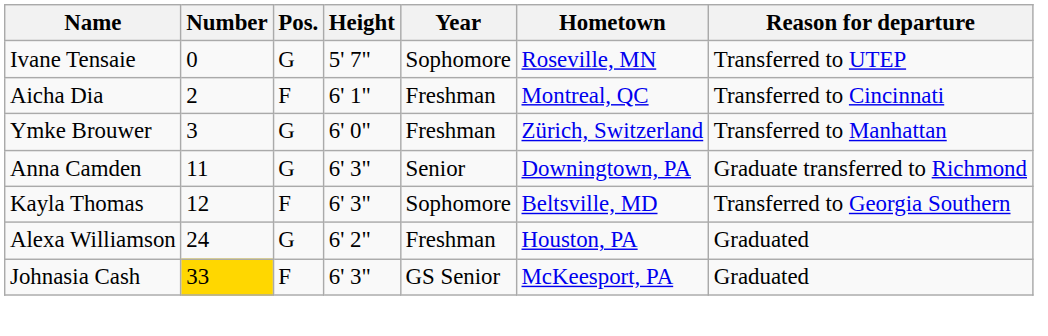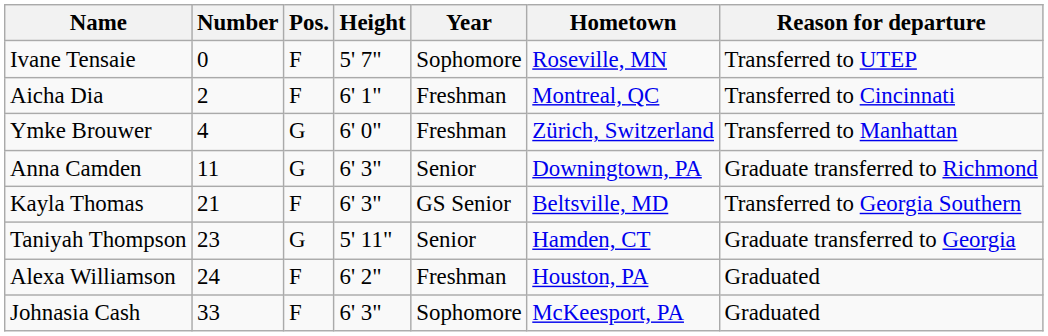Ivane Tensaie | Pos.: G -> F
Ymke Brouwer | Number: 3 -> 4
Kayla Thomas | Number: 12 -> 21
Kayla Thomas | Year: Sophomore -> GS Senior
+ row: Taniyah Thompson | 23 | G | 5' 11" | Senior | Hamden, CT | Graduate transferred to Georgia
Alexa Williamson | Pos.: G -> F
Johnasia Cash | Number: gold background -> no background
Johnasia Cash | Year: GS Senior -> Sophomore
